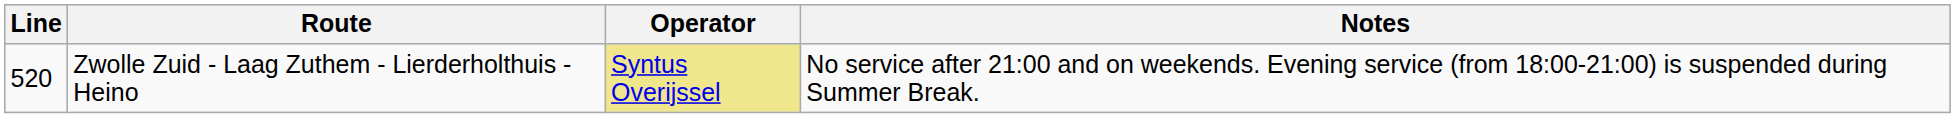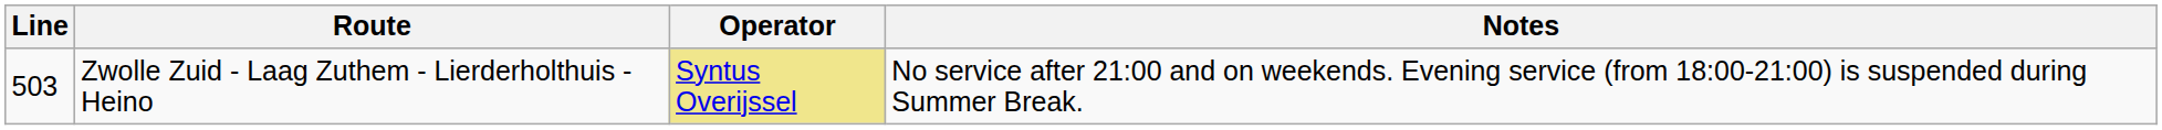Zwolle Zuid - Laag Zuthem - Lierderholthuis - Heino | Line: 520 -> 503
